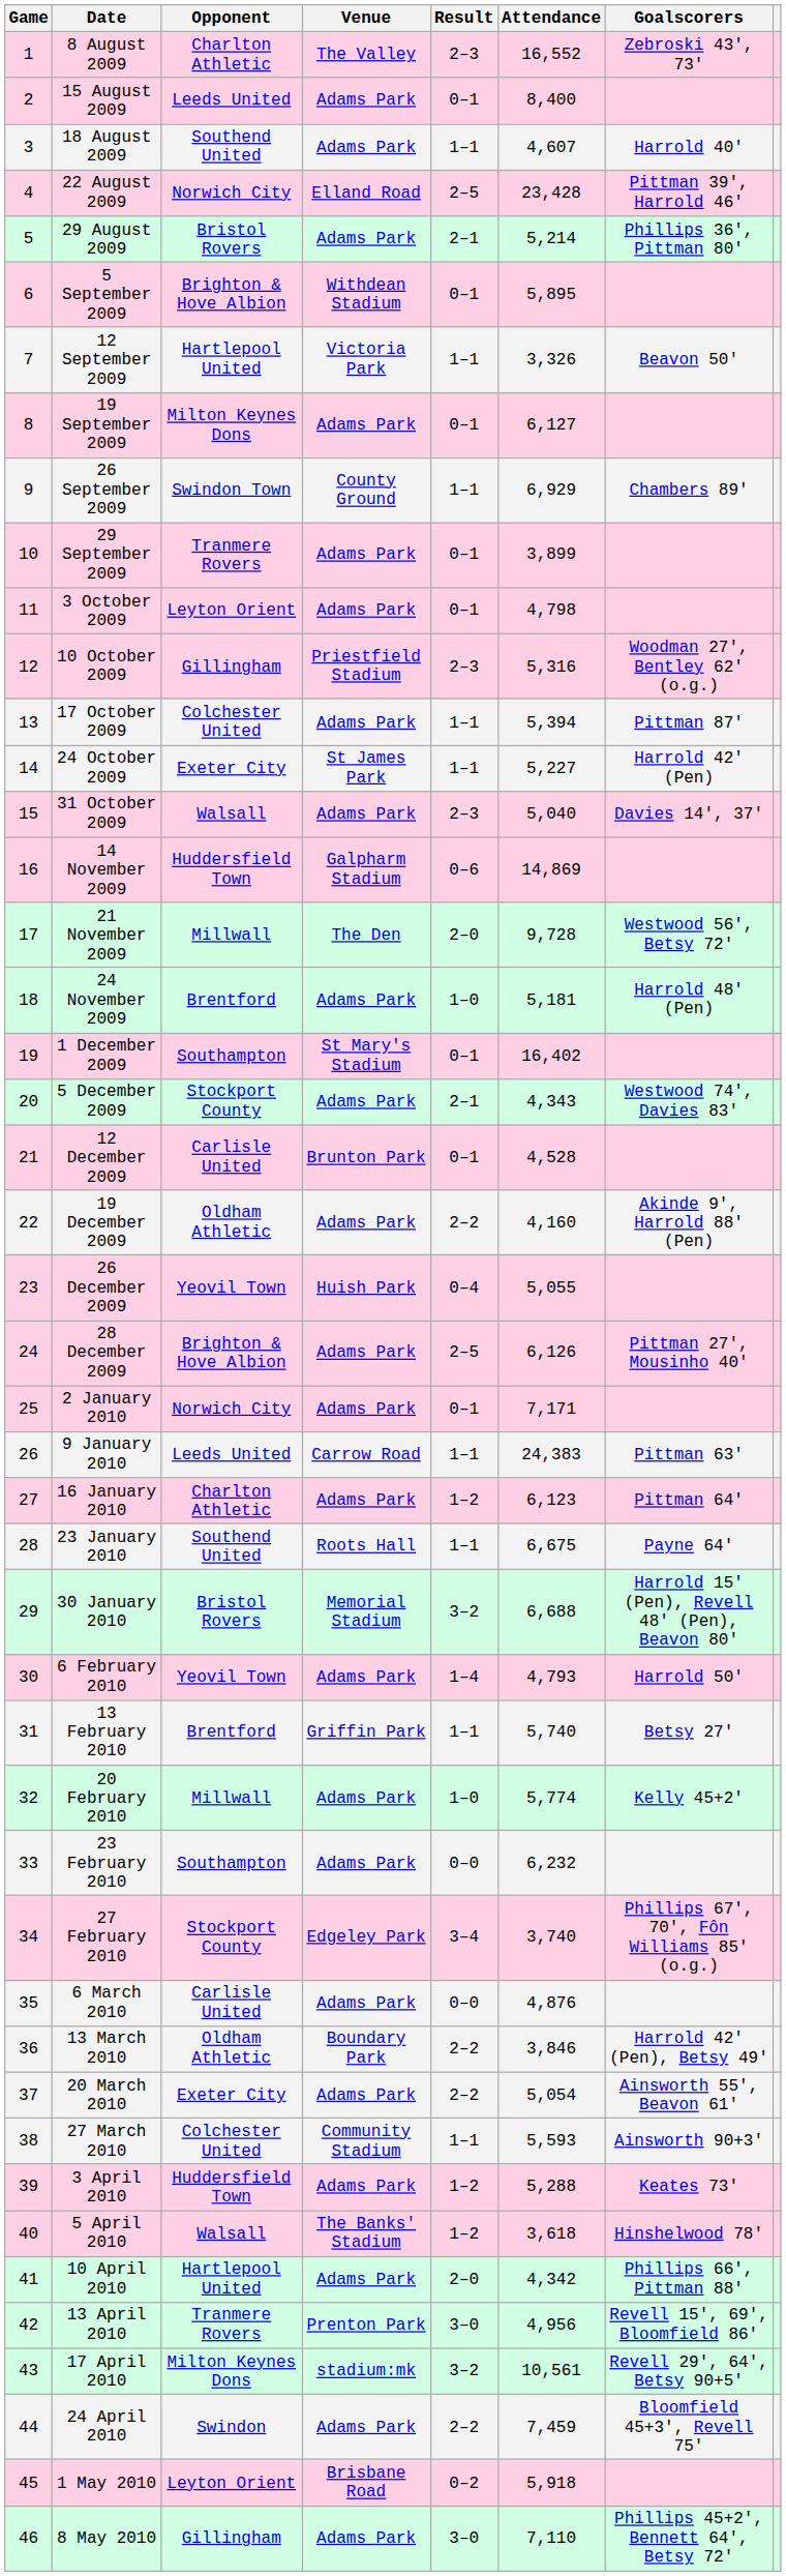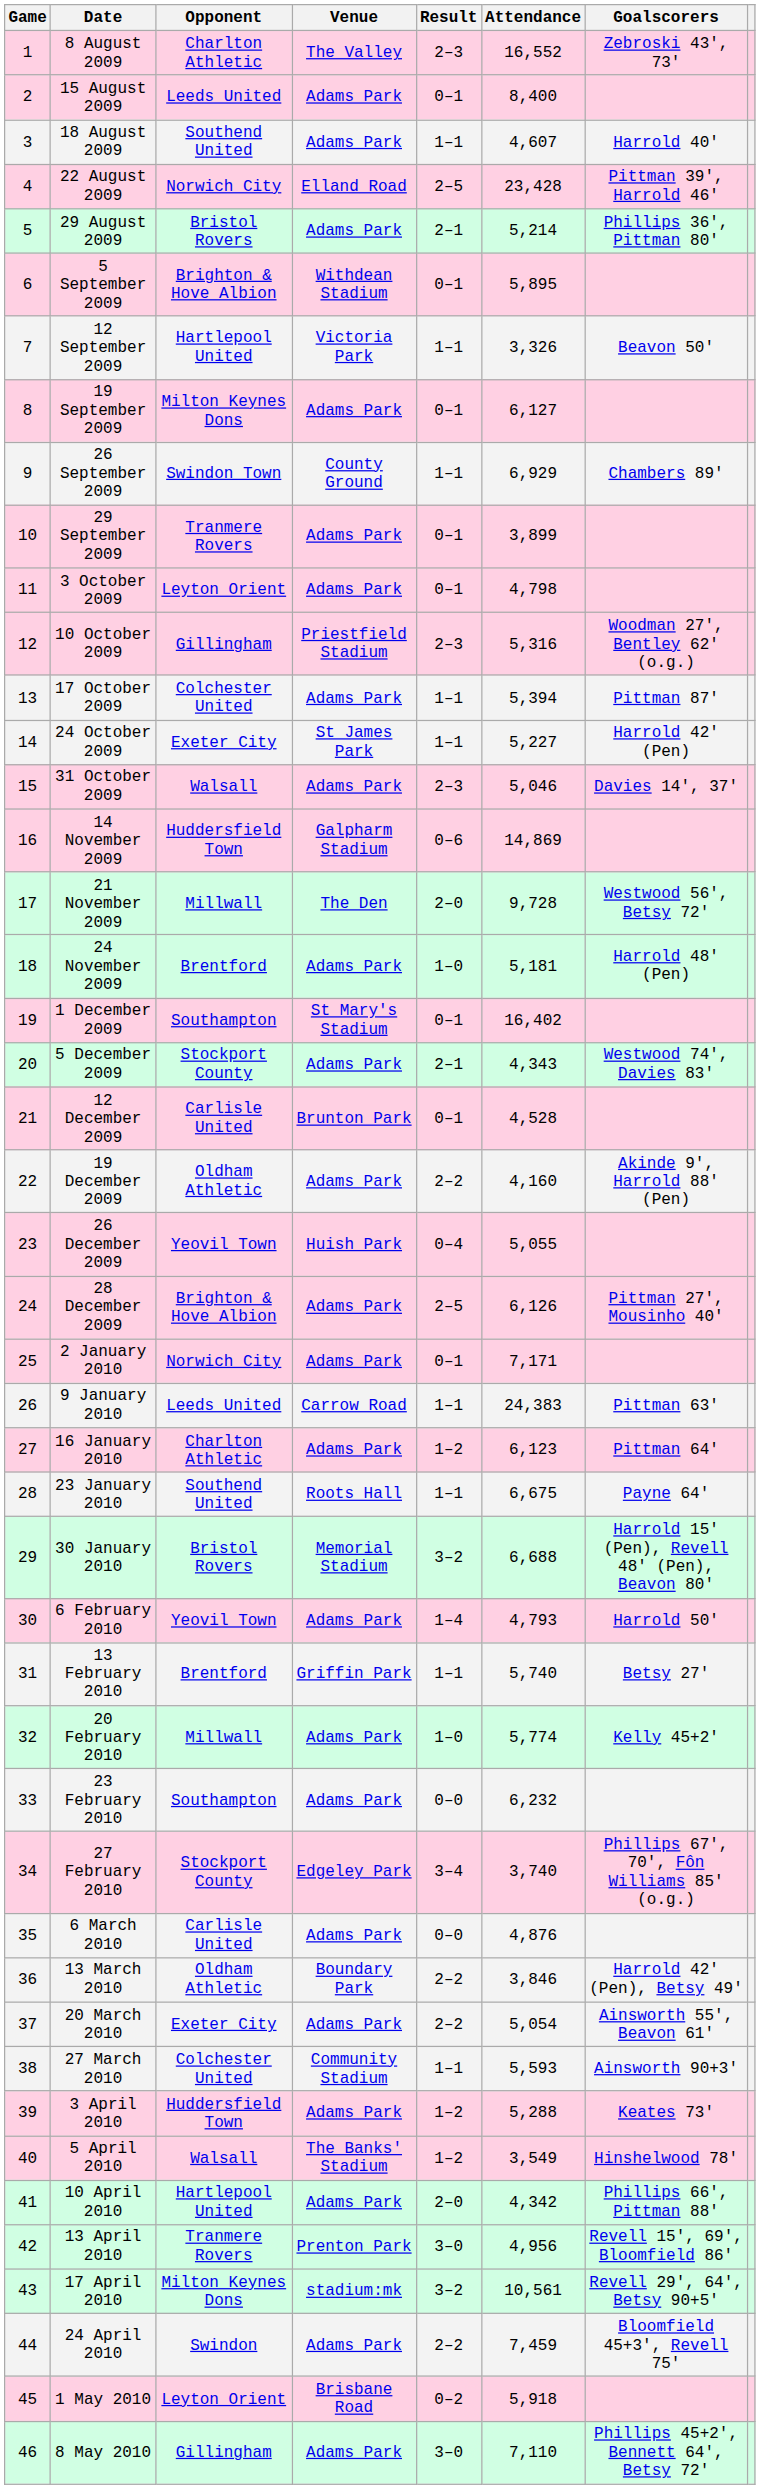31 October 2009 | Attendance: 5,040 -> 5,046
5 April 2010 | Attendance: 3,618 -> 3,549
